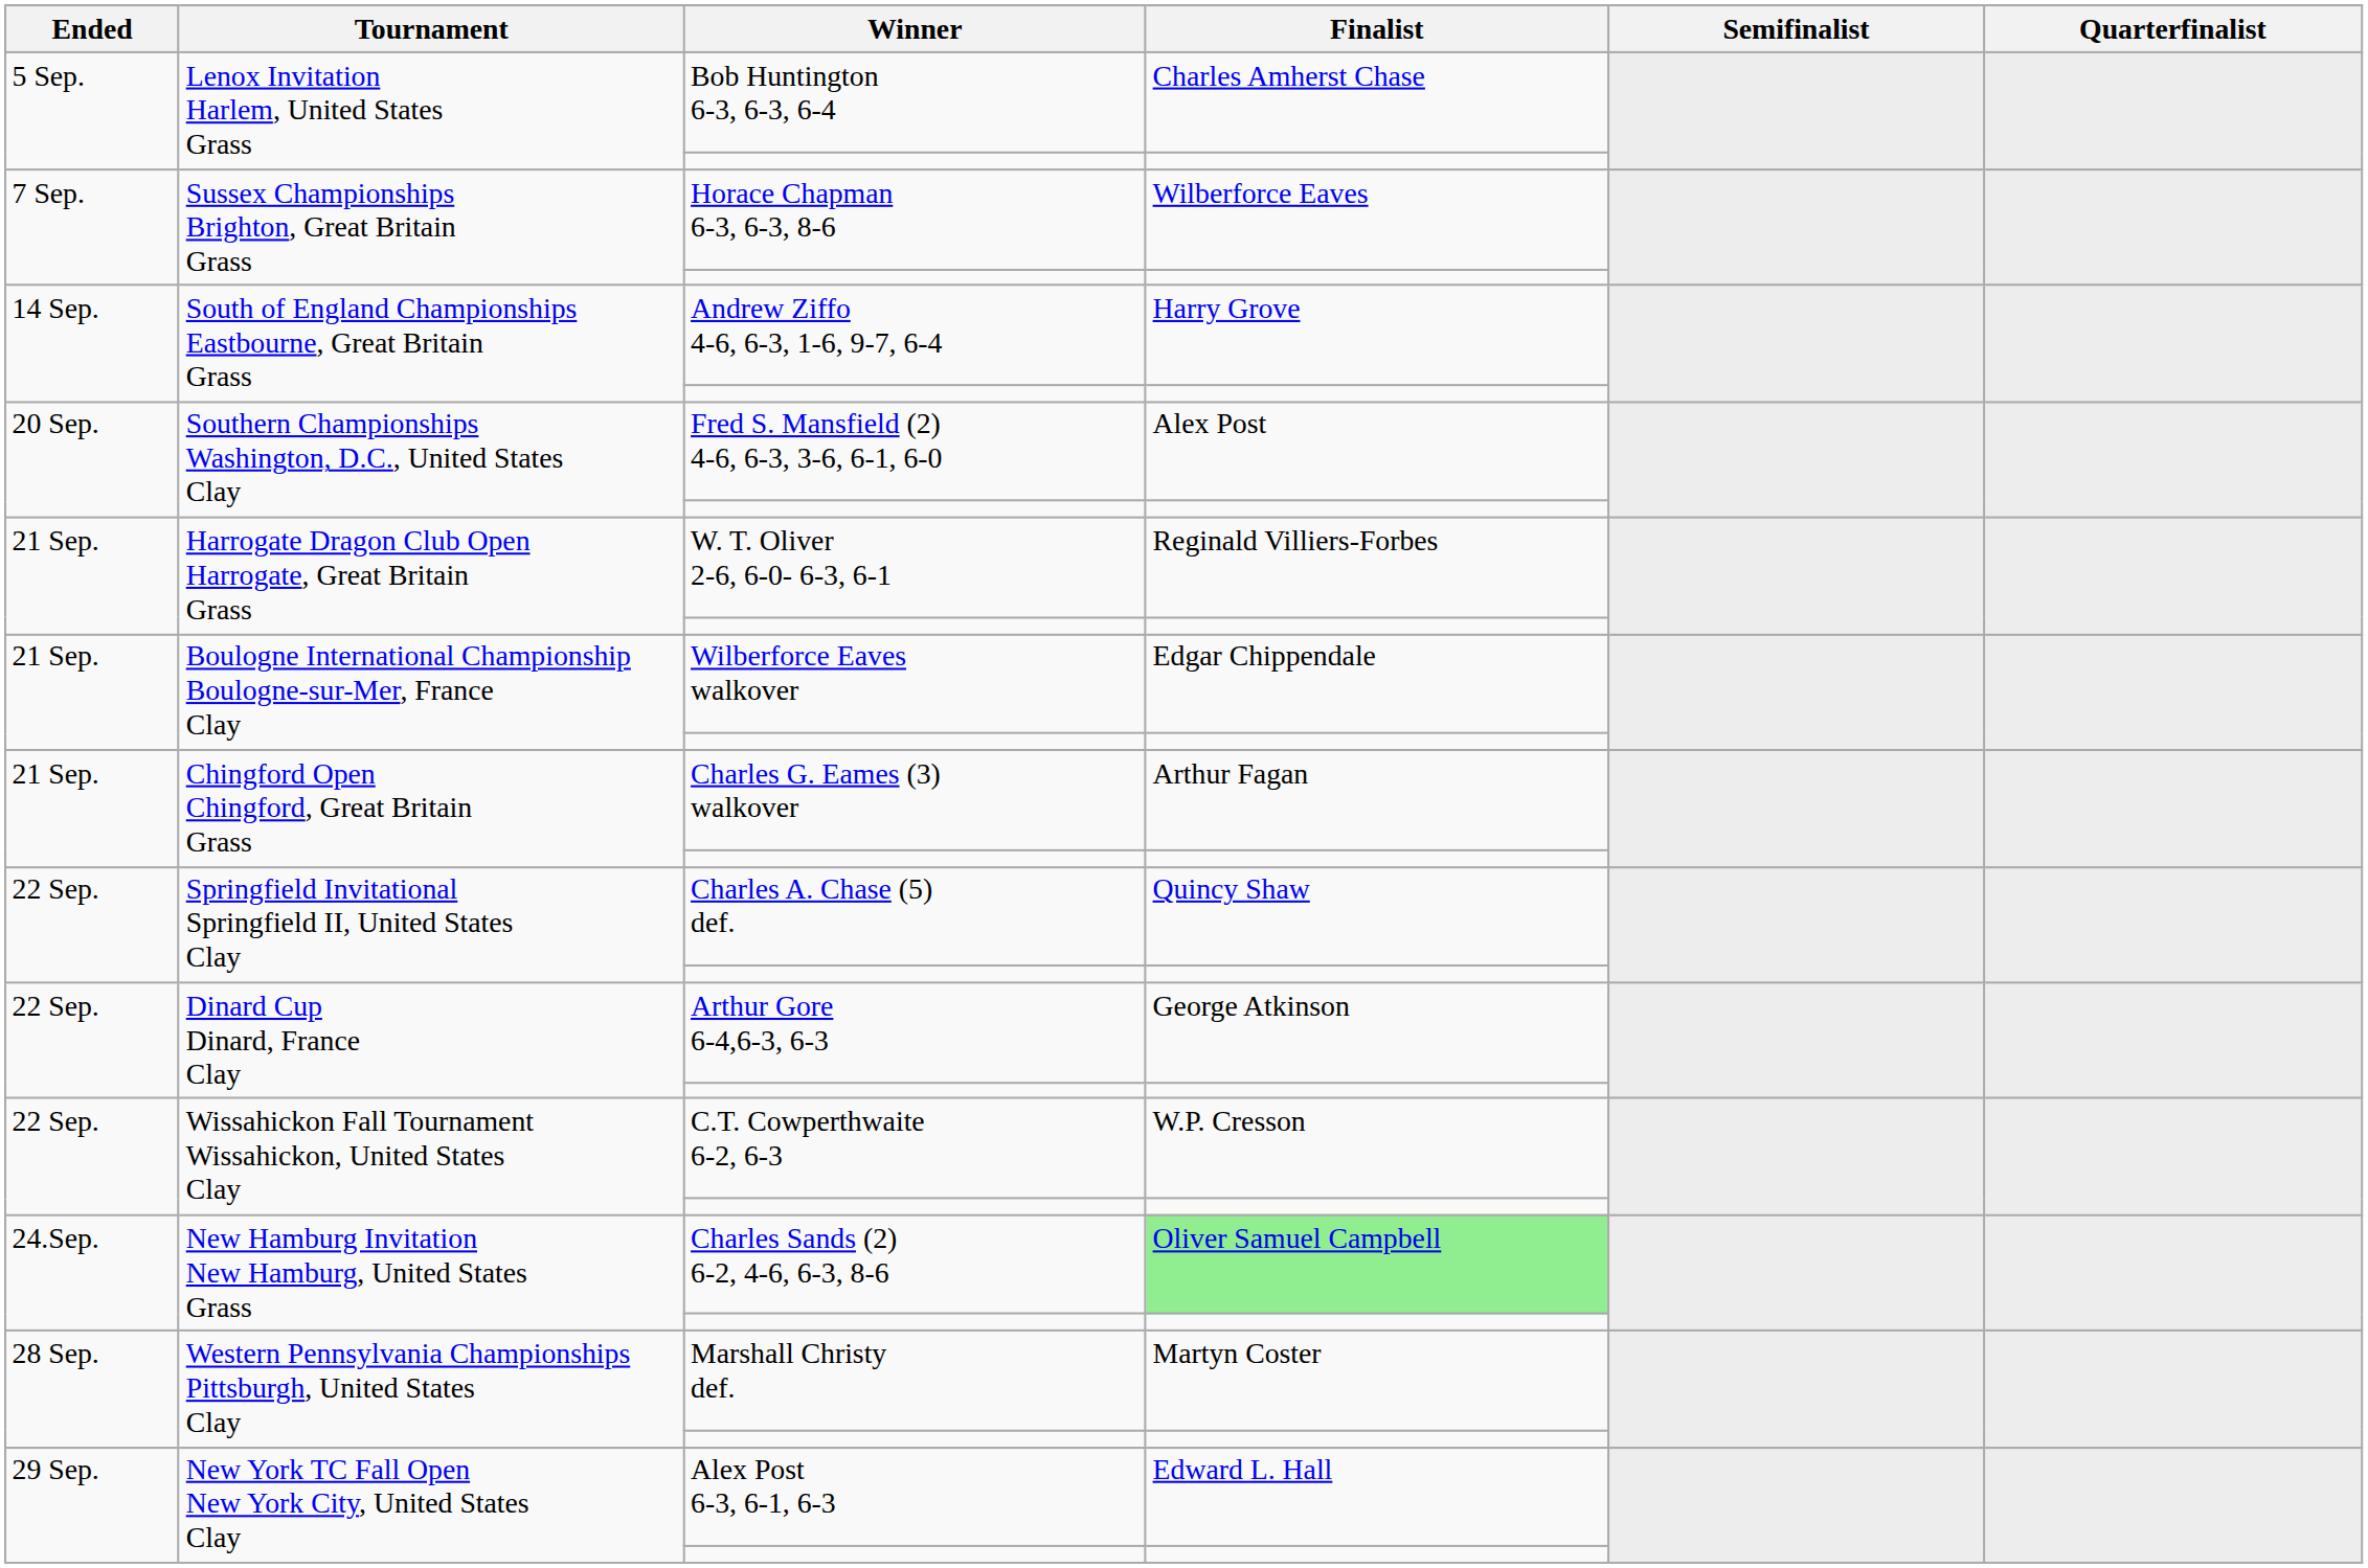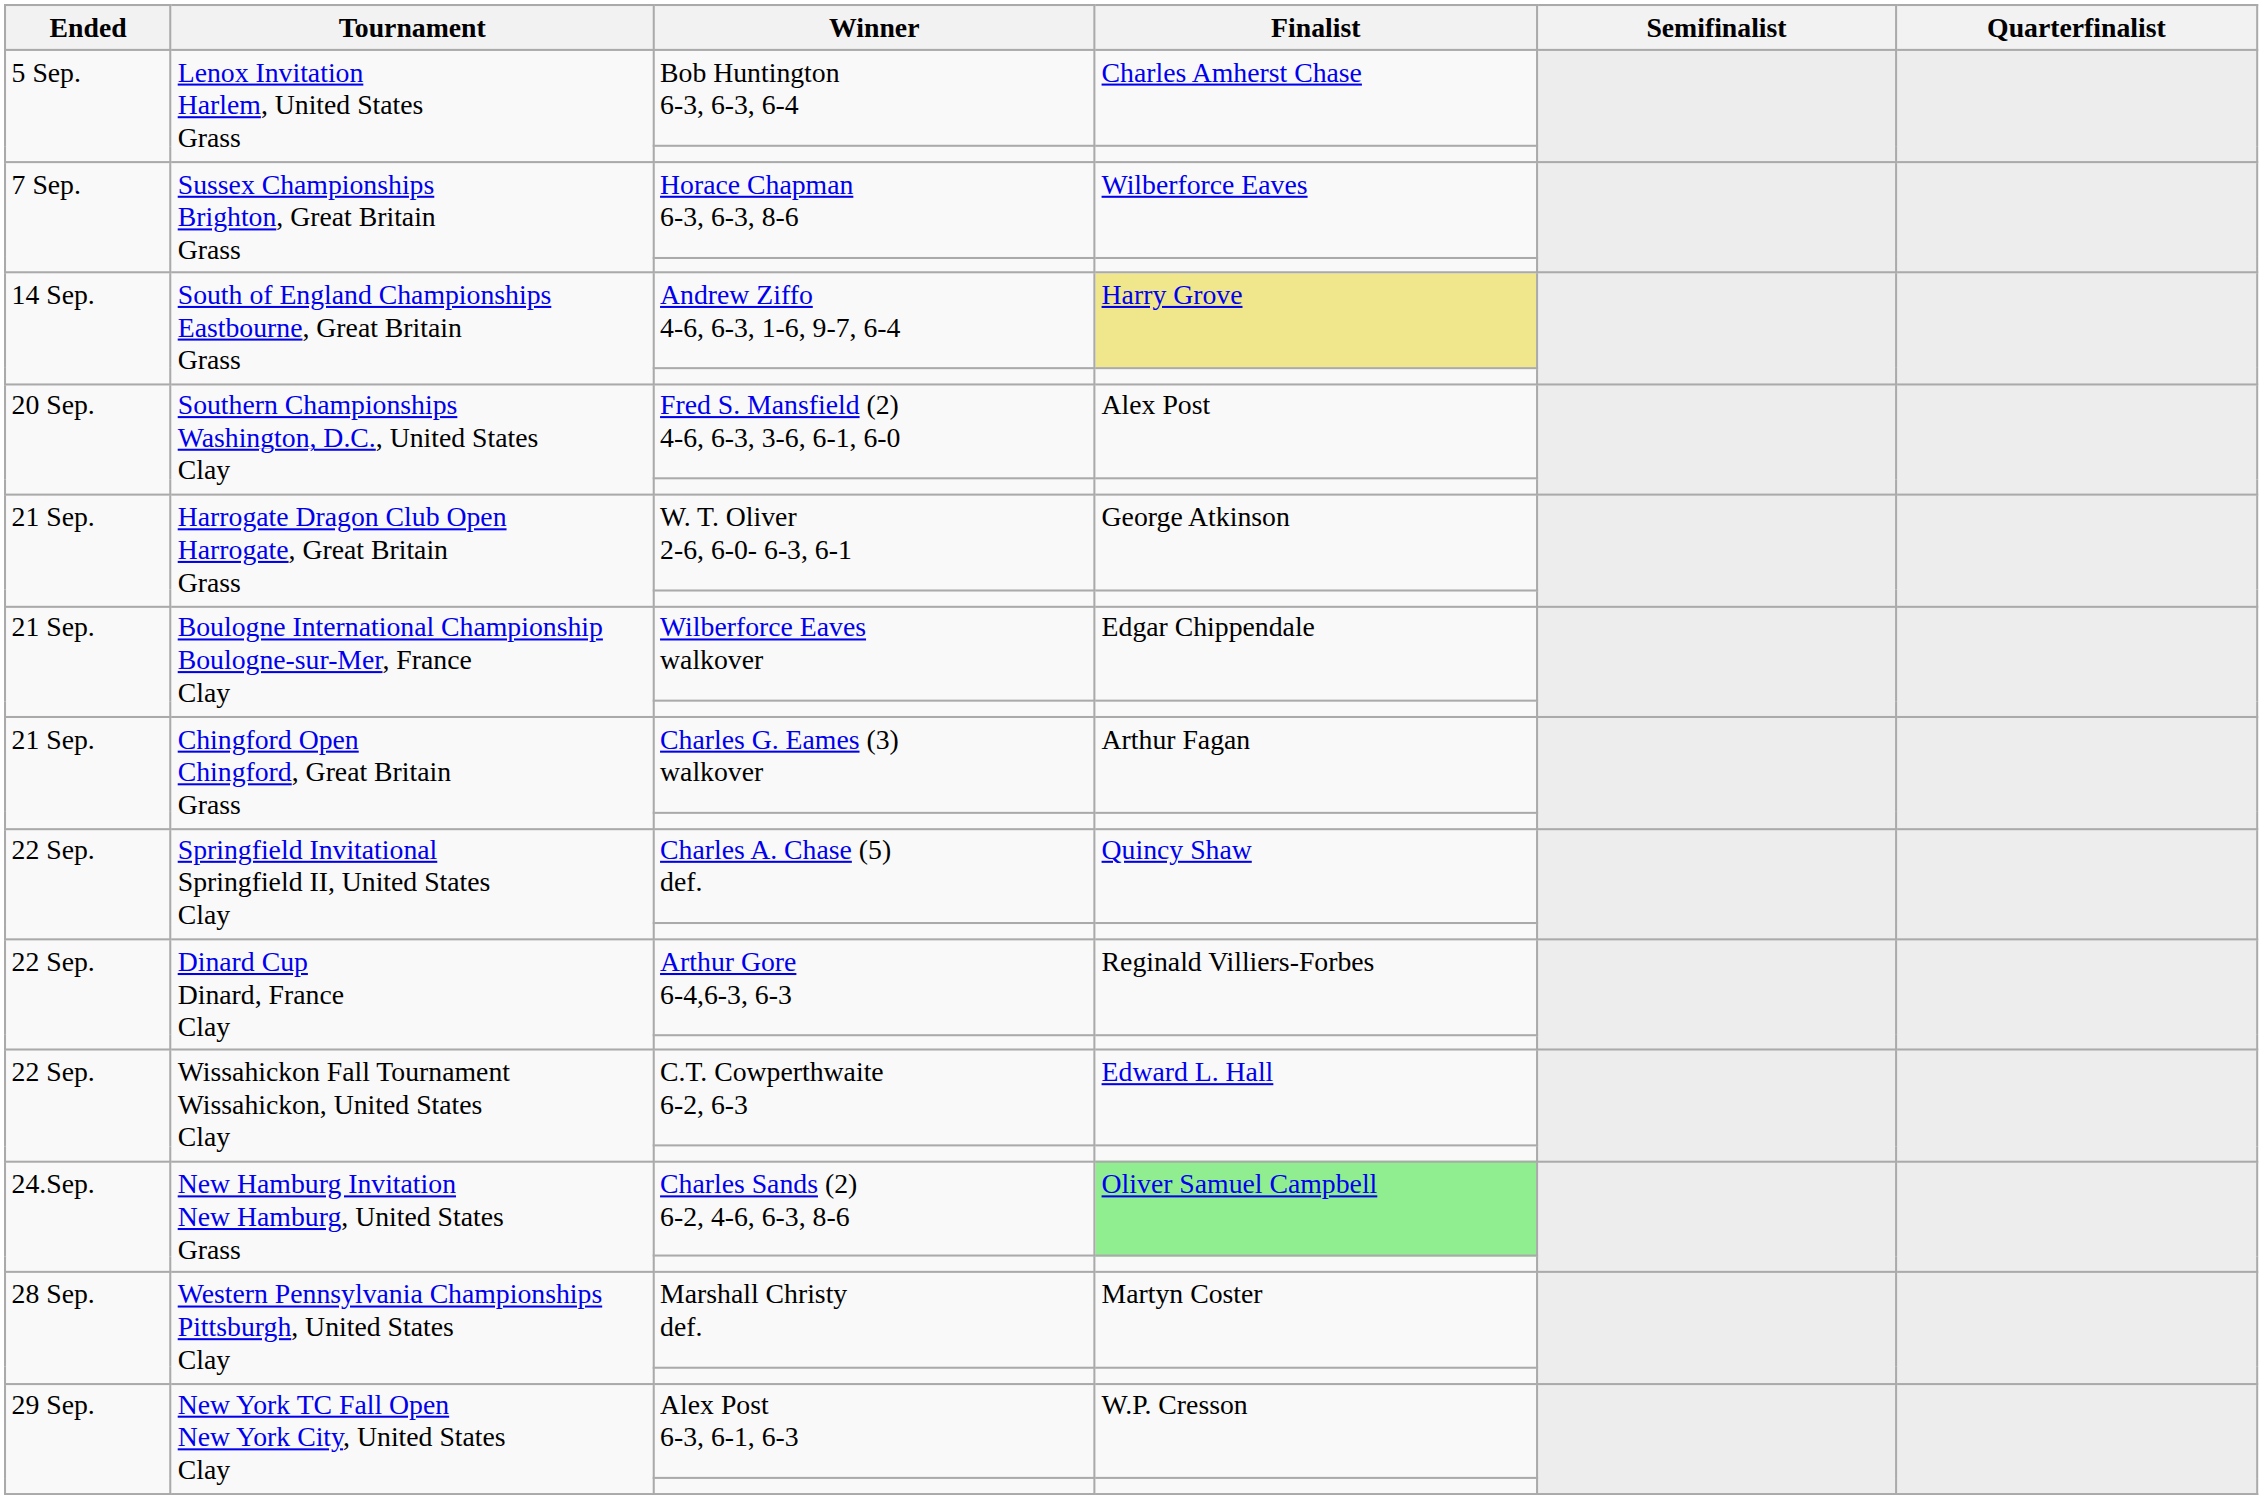Andrew Ziffo 4-6, 6-3, 1-6, 9-7, 6-4 | Finalist: no background -> khaki background
W. T. Oliver 2-6, 6-0- 6-3, 6-1 | Finalist: Reginald Villiers-Forbes -> George Atkinson
Arthur Gore 6-4,6-3, 6-3 | Finalist: George Atkinson -> Reginald Villiers-Forbes
C.T. Cowperthwaite 6-2, 6-3 | Finalist: W.P. Cresson -> Edward L. Hall
Alex Post 6-3, 6-1, 6-3 | Finalist: Edward L. Hall -> W.P. Cresson
